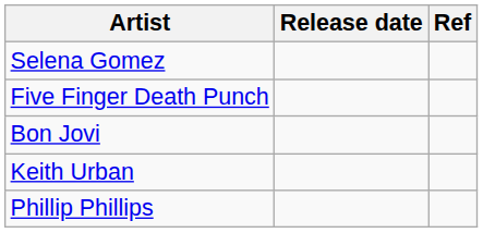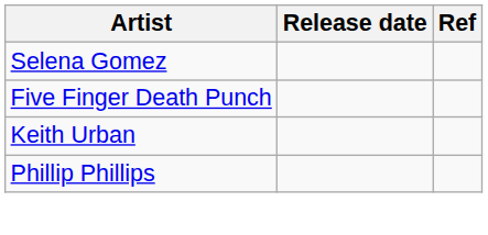- row: Bon Jovi
